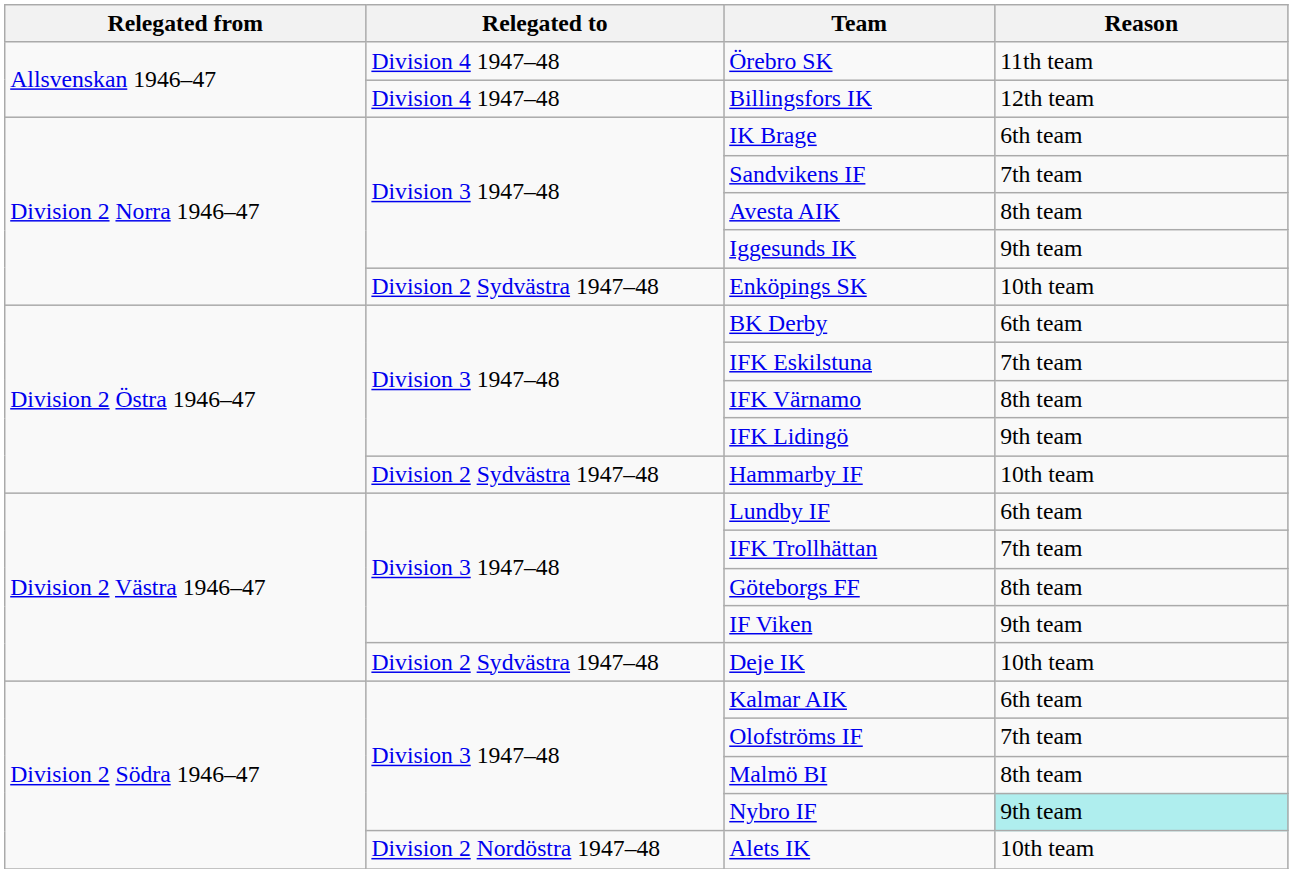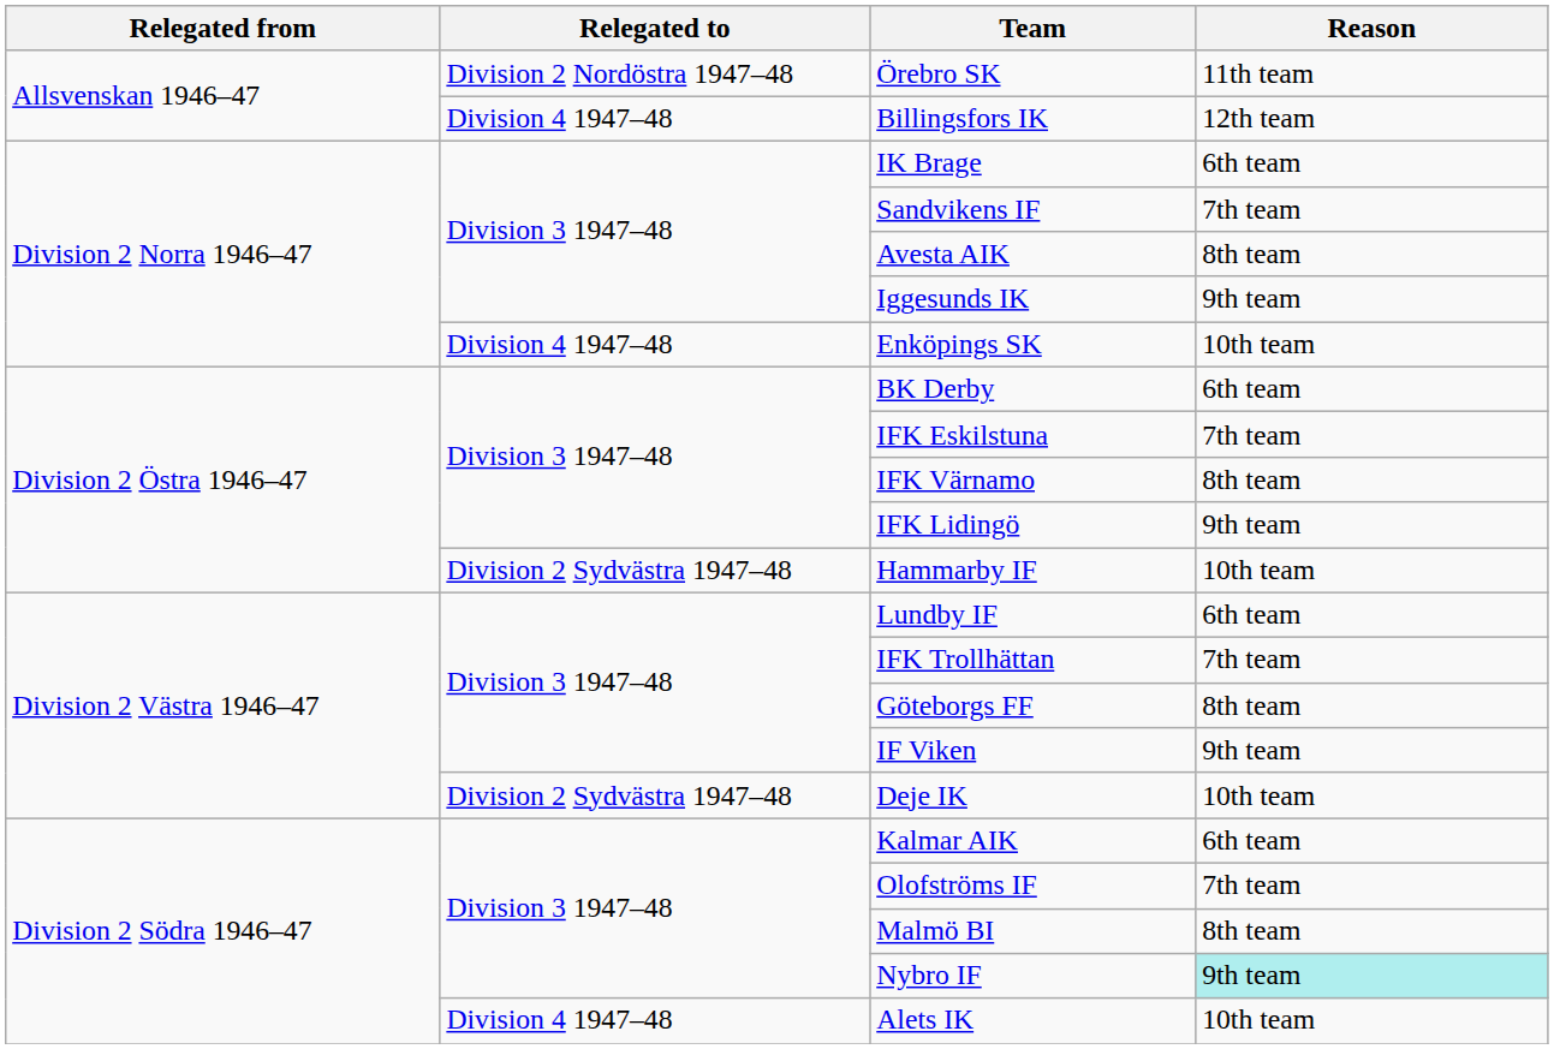Örebro SK | Relegated to: Division 4 1947–48 -> Division 2 Nordöstra 1947–48
Enköpings SK | Relegated to: Division 2 Sydvästra 1947–48 -> Division 4 1947–48
Alets IK | Relegated to: Division 2 Nordöstra 1947–48 -> Division 4 1947–48
